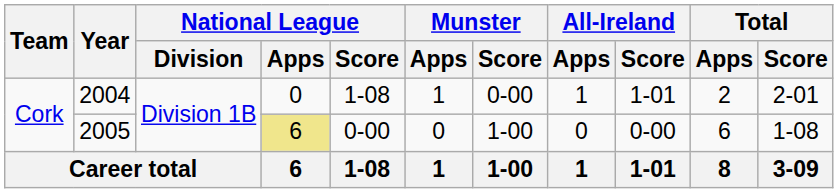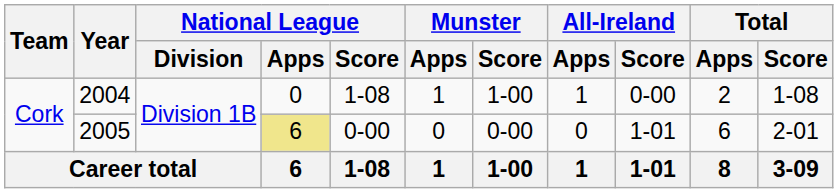2004 | Munster / Score: 0-00 -> 1-00
2004 | All-Ireland / Score: 1-01 -> 0-00
2004 | Total / Score: 2-01 -> 1-08
2005 | Munster / Score: 1-00 -> 0-00
2005 | All-Ireland / Score: 0-00 -> 1-01
2005 | Total / Score: 1-08 -> 2-01
